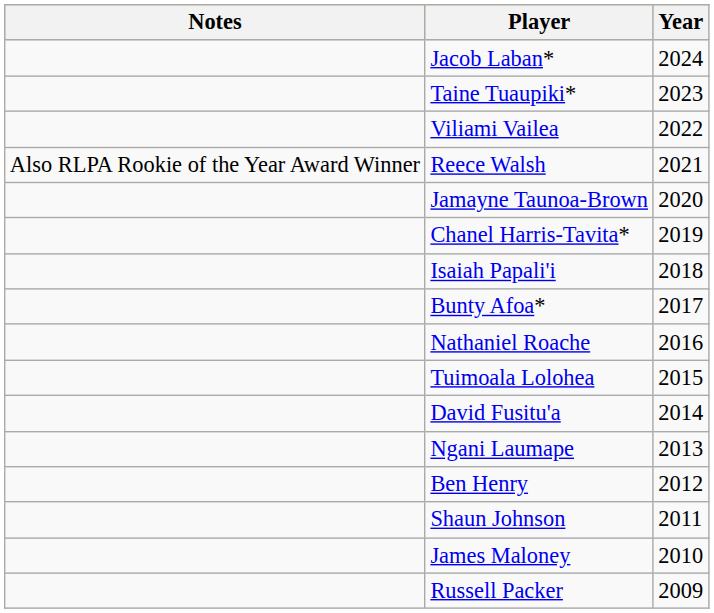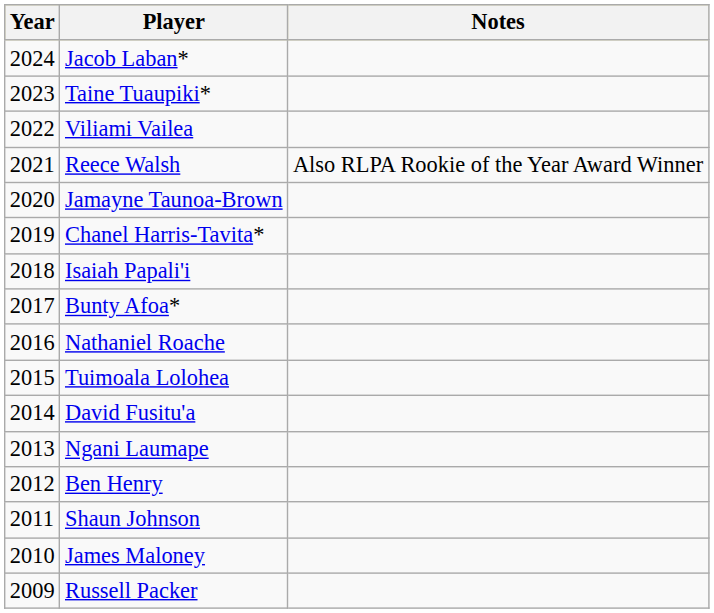columns swapped: Year <-> Notes
